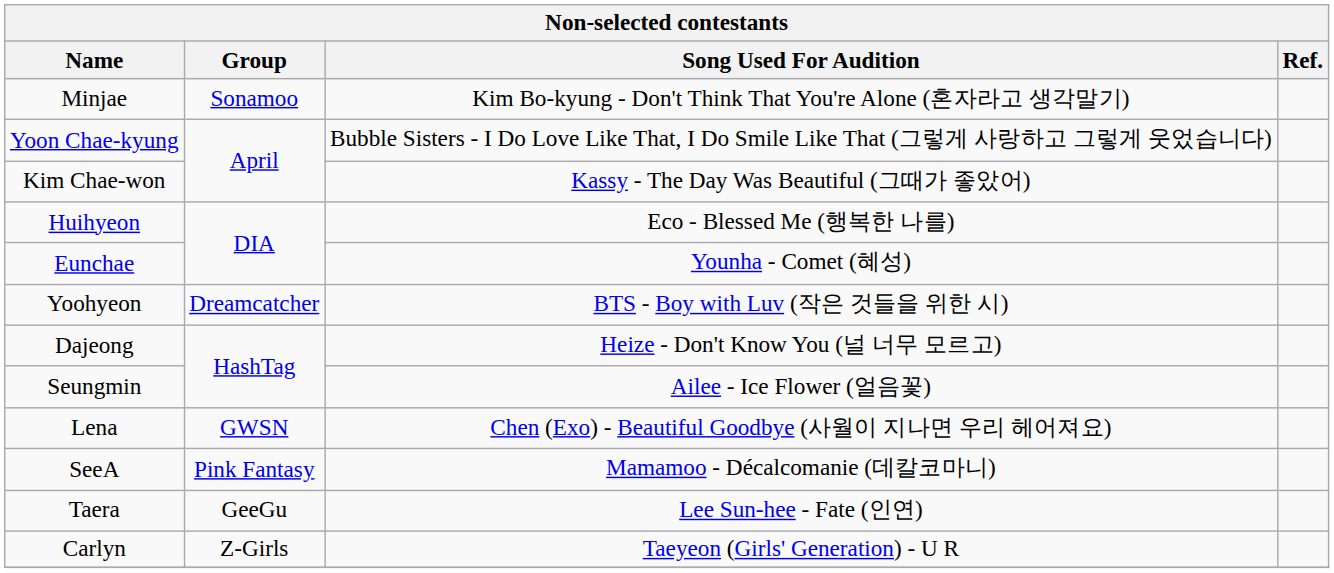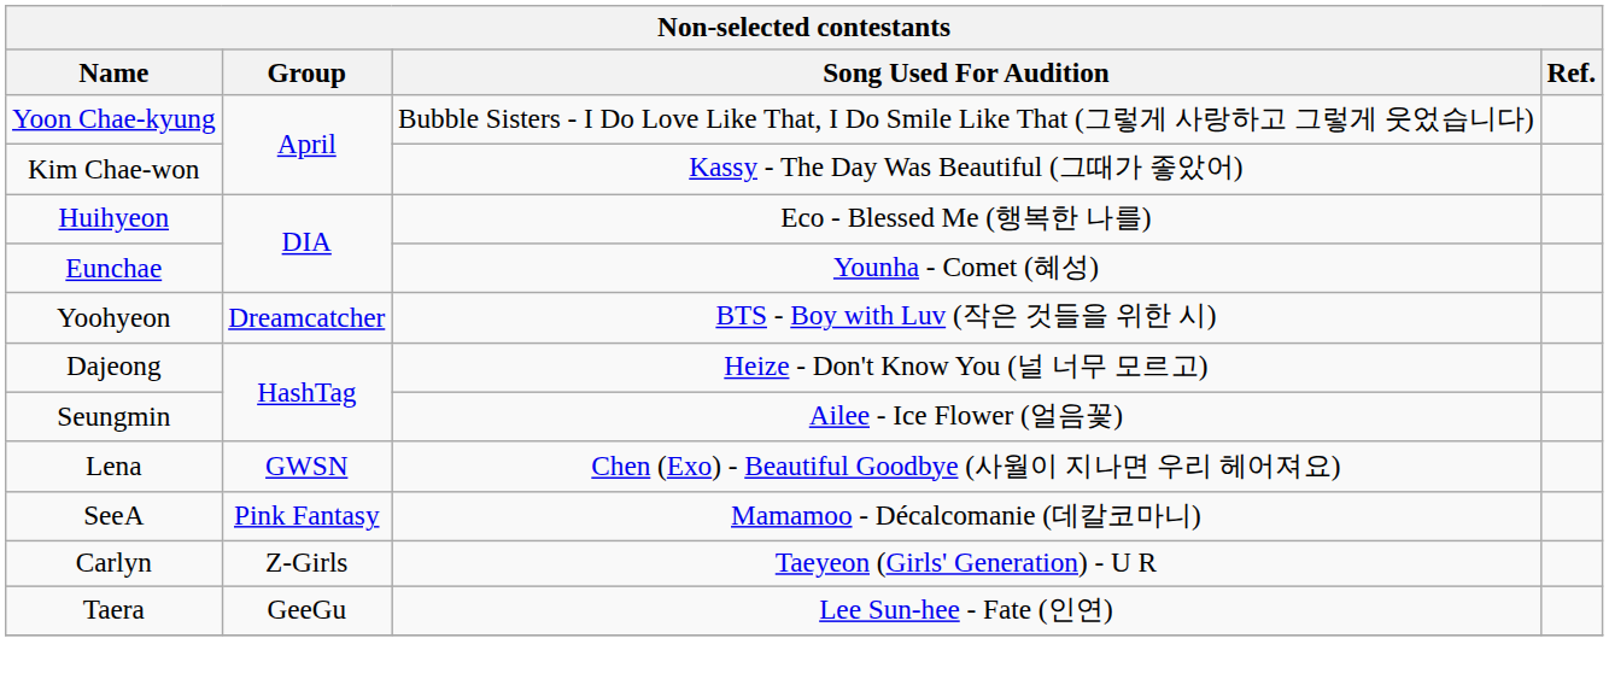- row: Minjae | Sonamoo | Kim Bo-kyung - Don't Think That You're Alone (혼자라고 생각말기)
rows swapped: Taera <-> Carlyn
